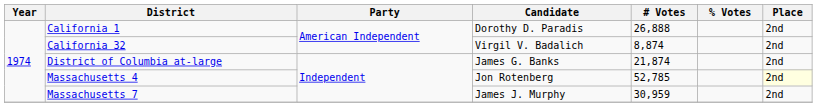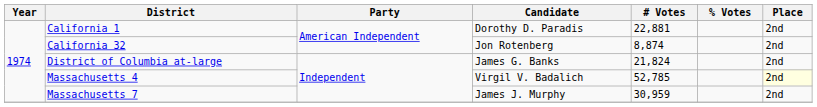California 1 | # Votes: 26,888 -> 22,881
California 32 | Candidate: Virgil V. Badalich -> Jon Rotenberg
District of Columbia at-large | # Votes: 21,874 -> 21,824
Massachusetts 4 | Candidate: Jon Rotenberg -> Virgil V. Badalich
